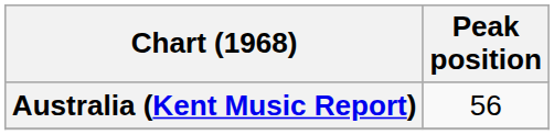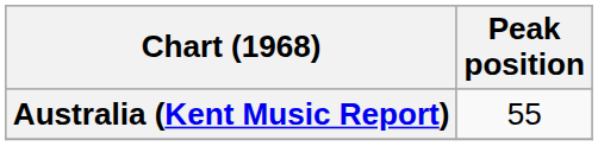Australia (Kent Music Report) | Peak position: 56 -> 55
